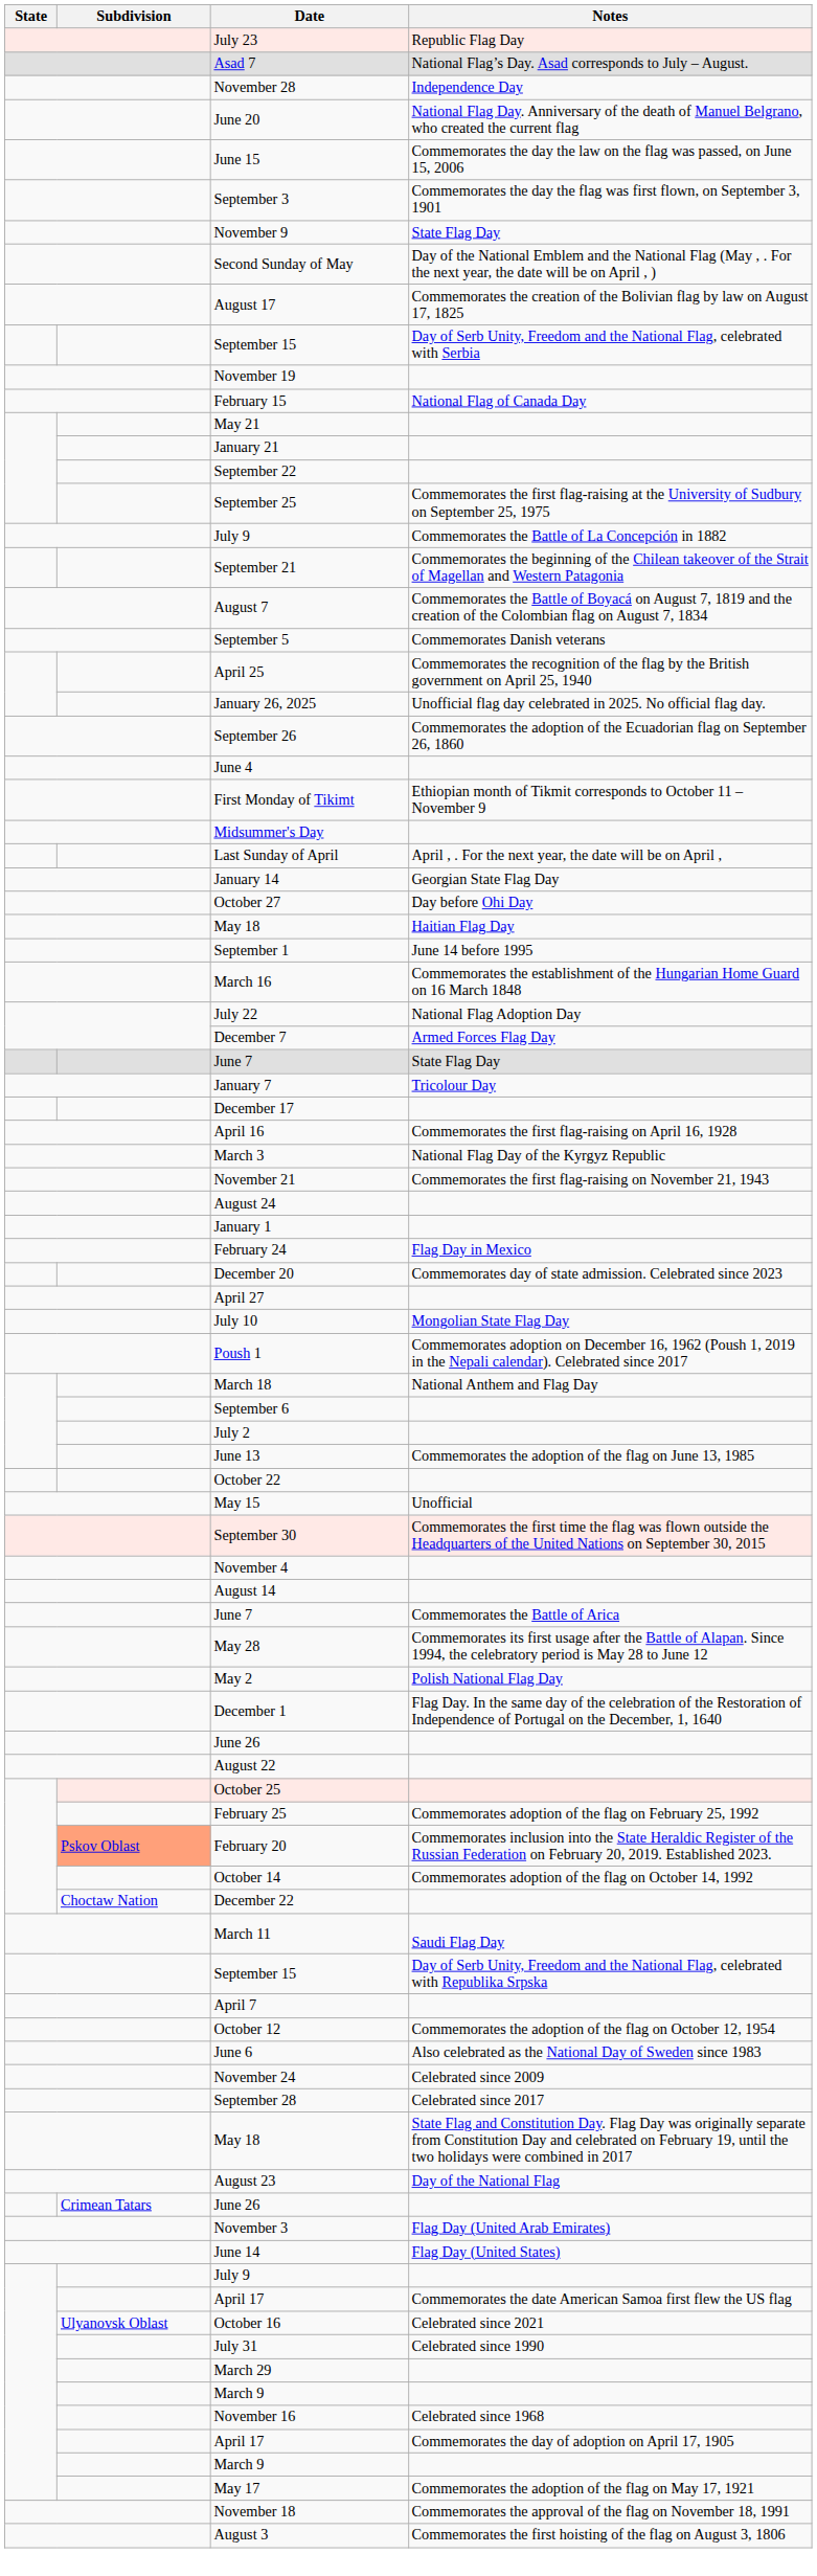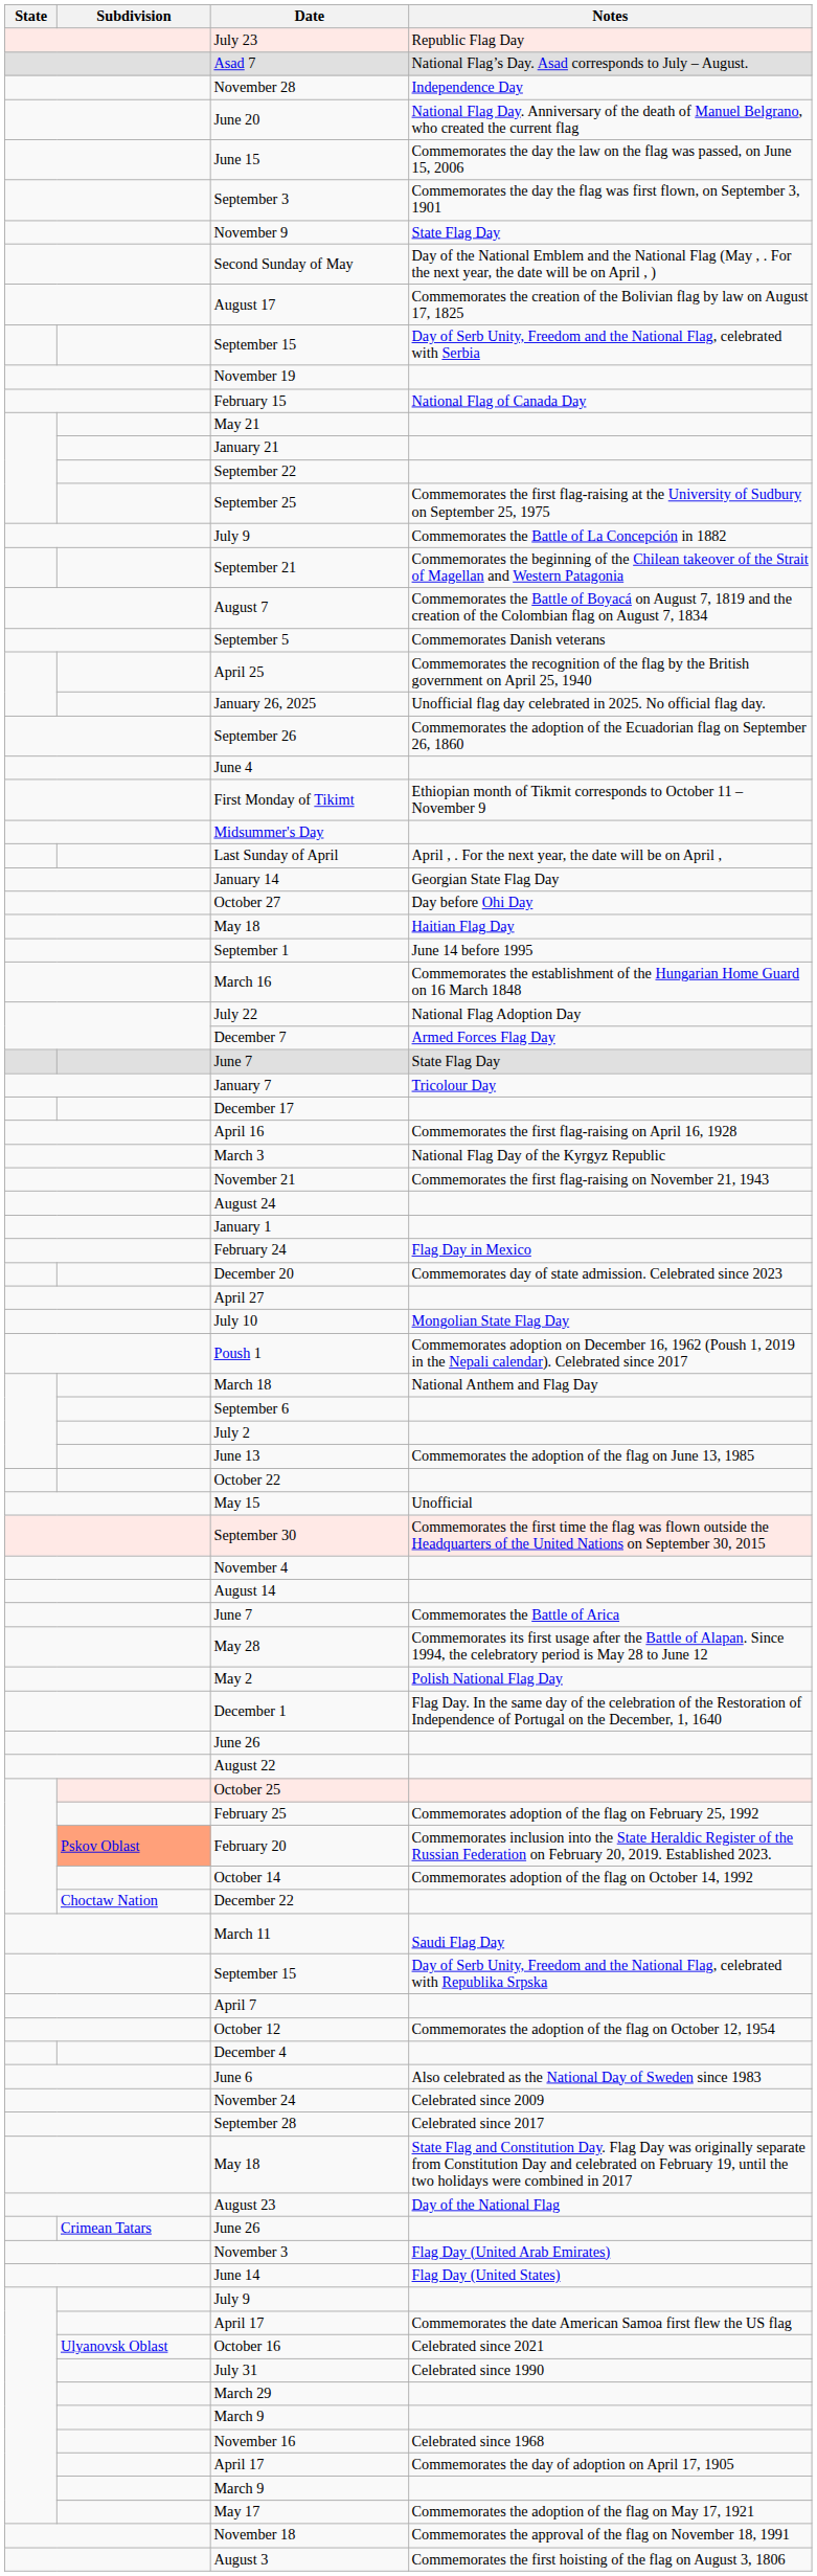+ row: December 4
